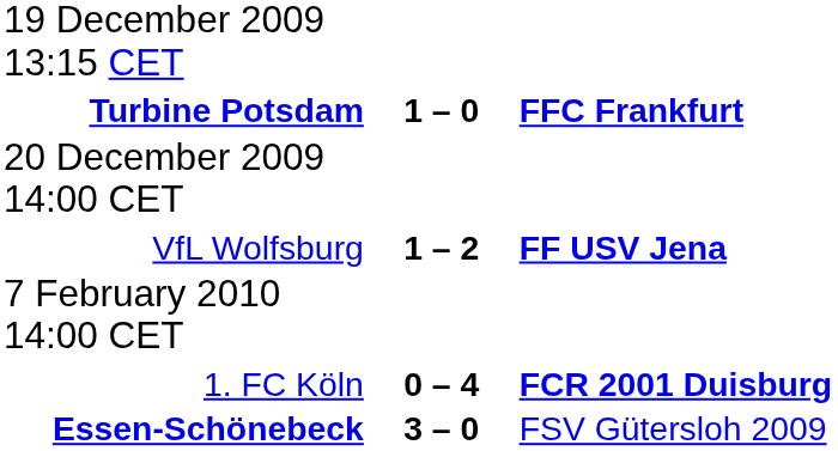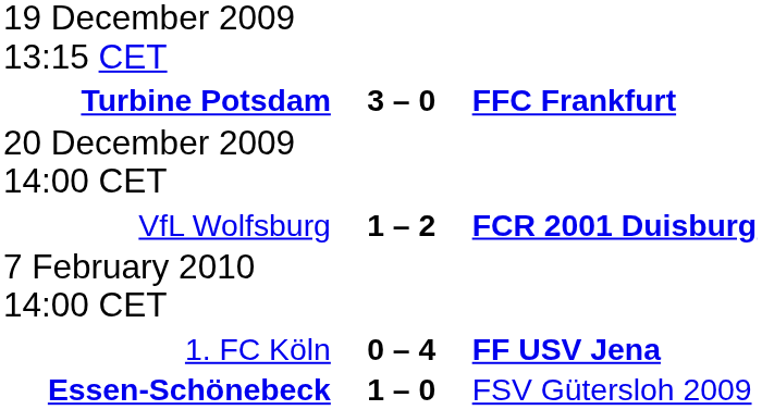Turbine Potsdam | column 2: 1 – 0 -> 3 – 0
VfL Wolfsburg | column 3: FF USV Jena -> FCR 2001 Duisburg
1. FC Köln | column 3: FCR 2001 Duisburg -> FF USV Jena
Essen-Schönebeck | column 2: 3 – 0 -> 1 – 0
